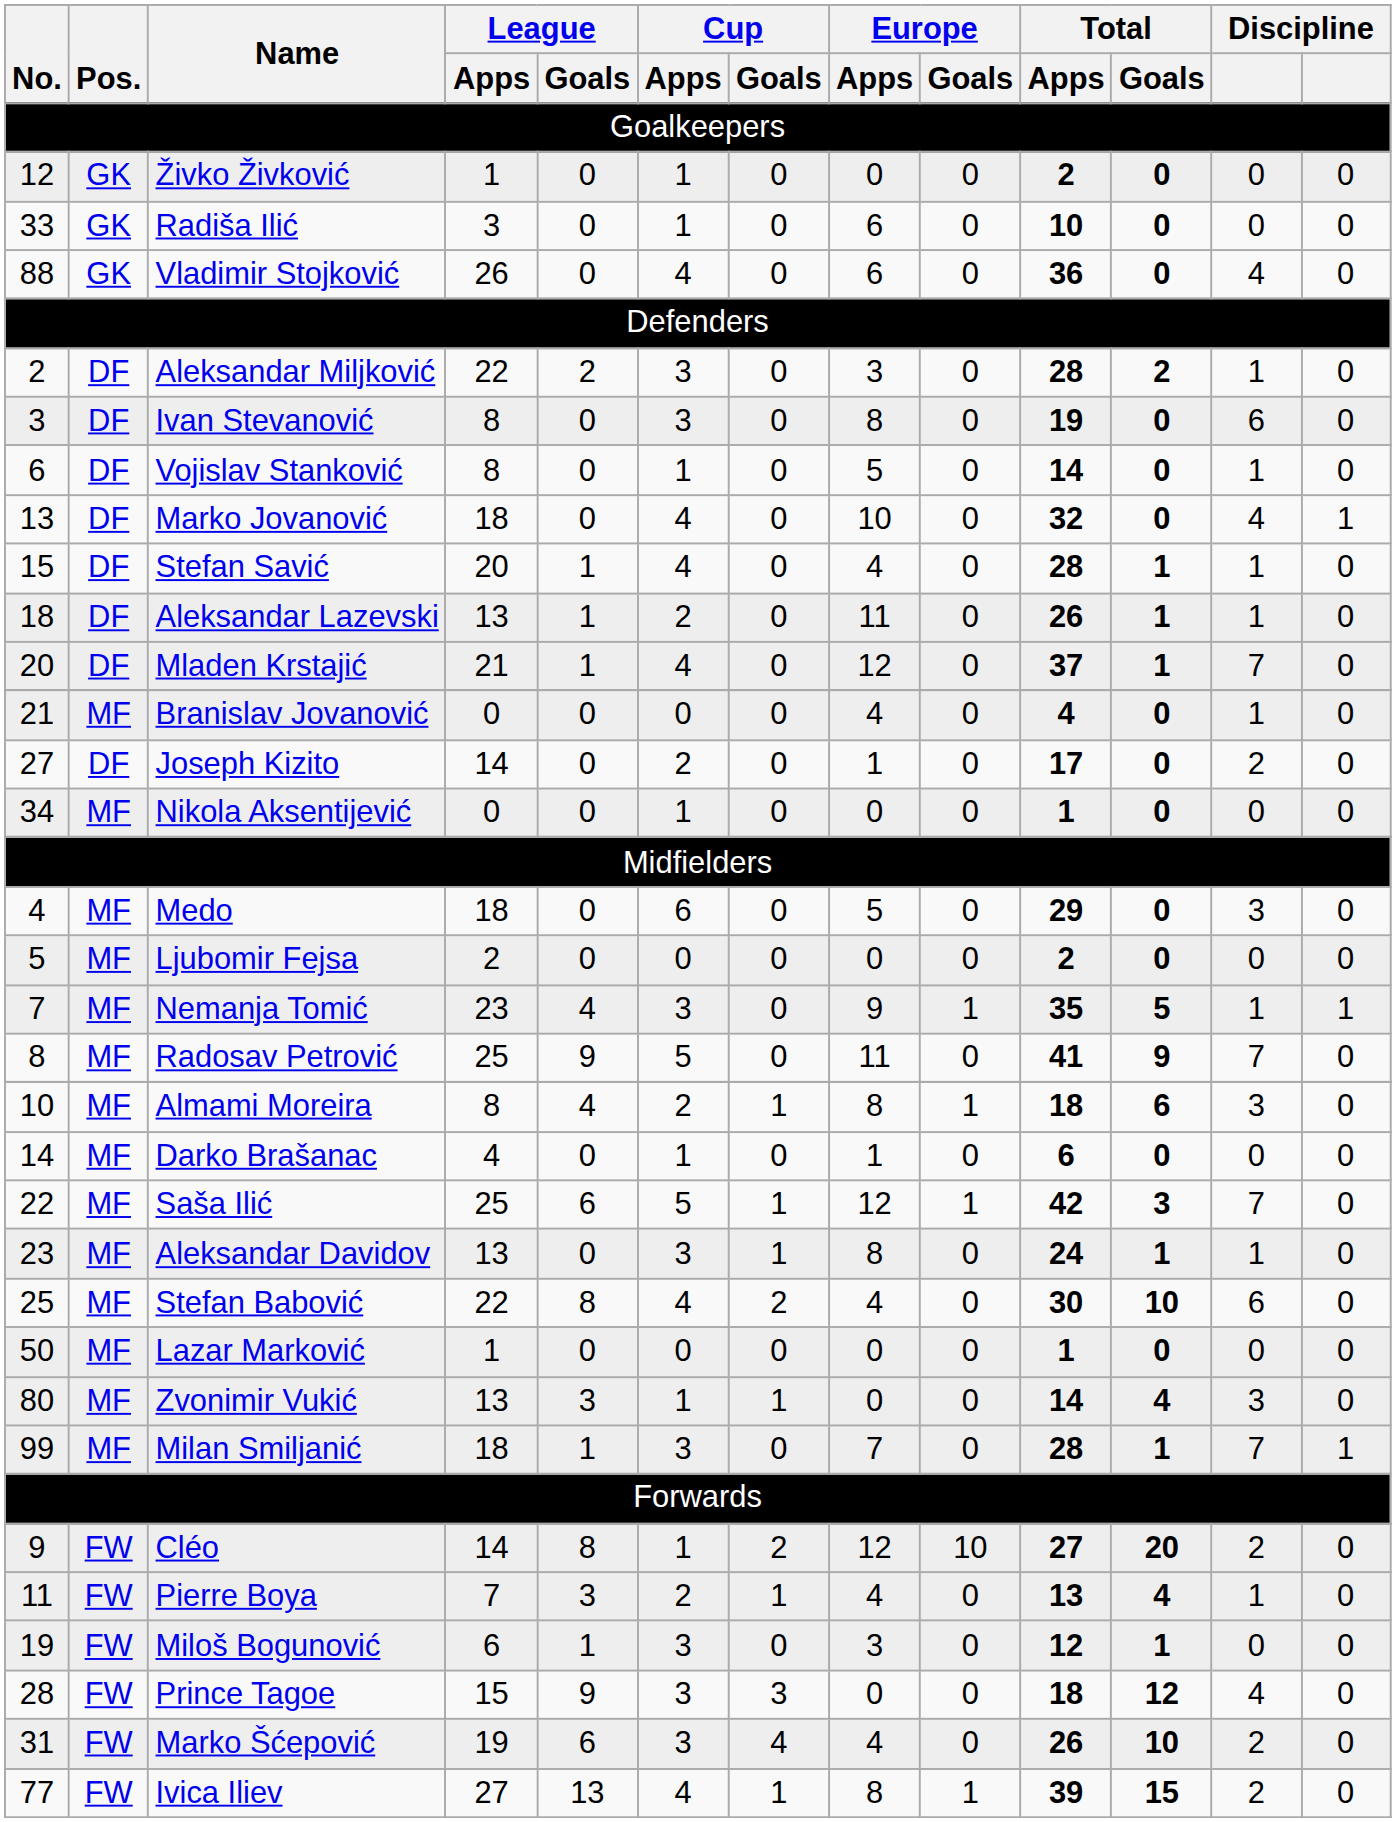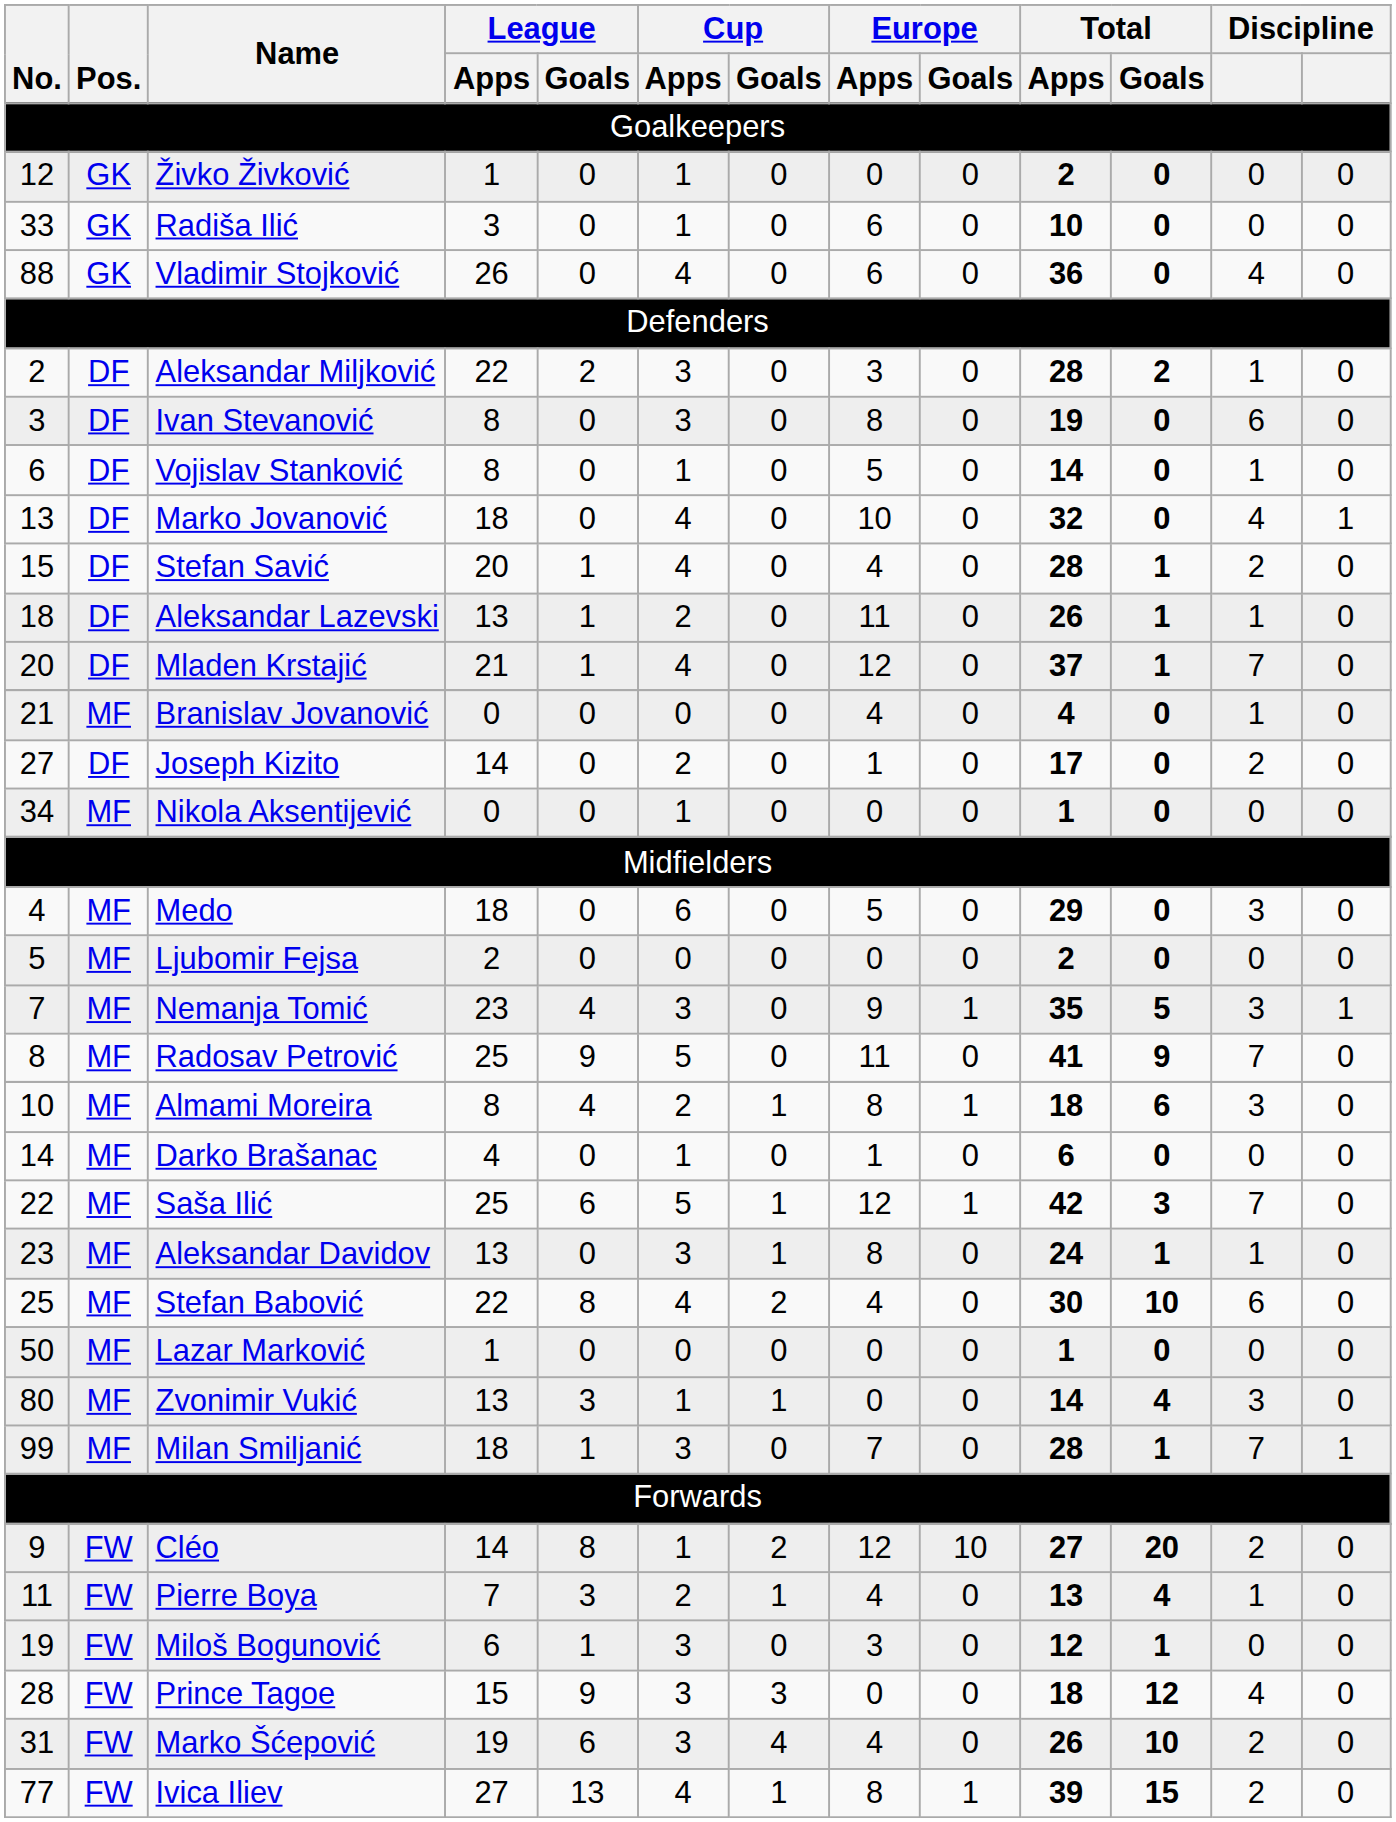Stefan Savić | column 12: 1 -> 2
Nemanja Tomić | column 12: 1 -> 3
